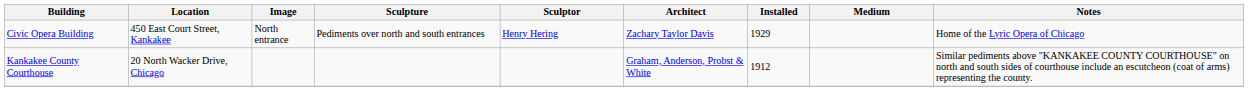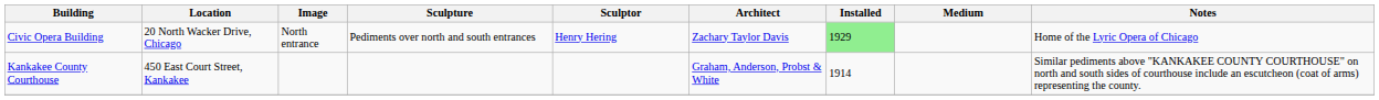Civic Opera Building | Location: 450 East Court Street, Kankakee -> 20 North Wacker Drive, Chicago
Civic Opera Building | Installed: no background -> lightgreen background
Kankakee County Courthouse | Location: 20 North Wacker Drive, Chicago -> 450 East Court Street, Kankakee
Kankakee County Courthouse | Installed: 1912 -> 1914
